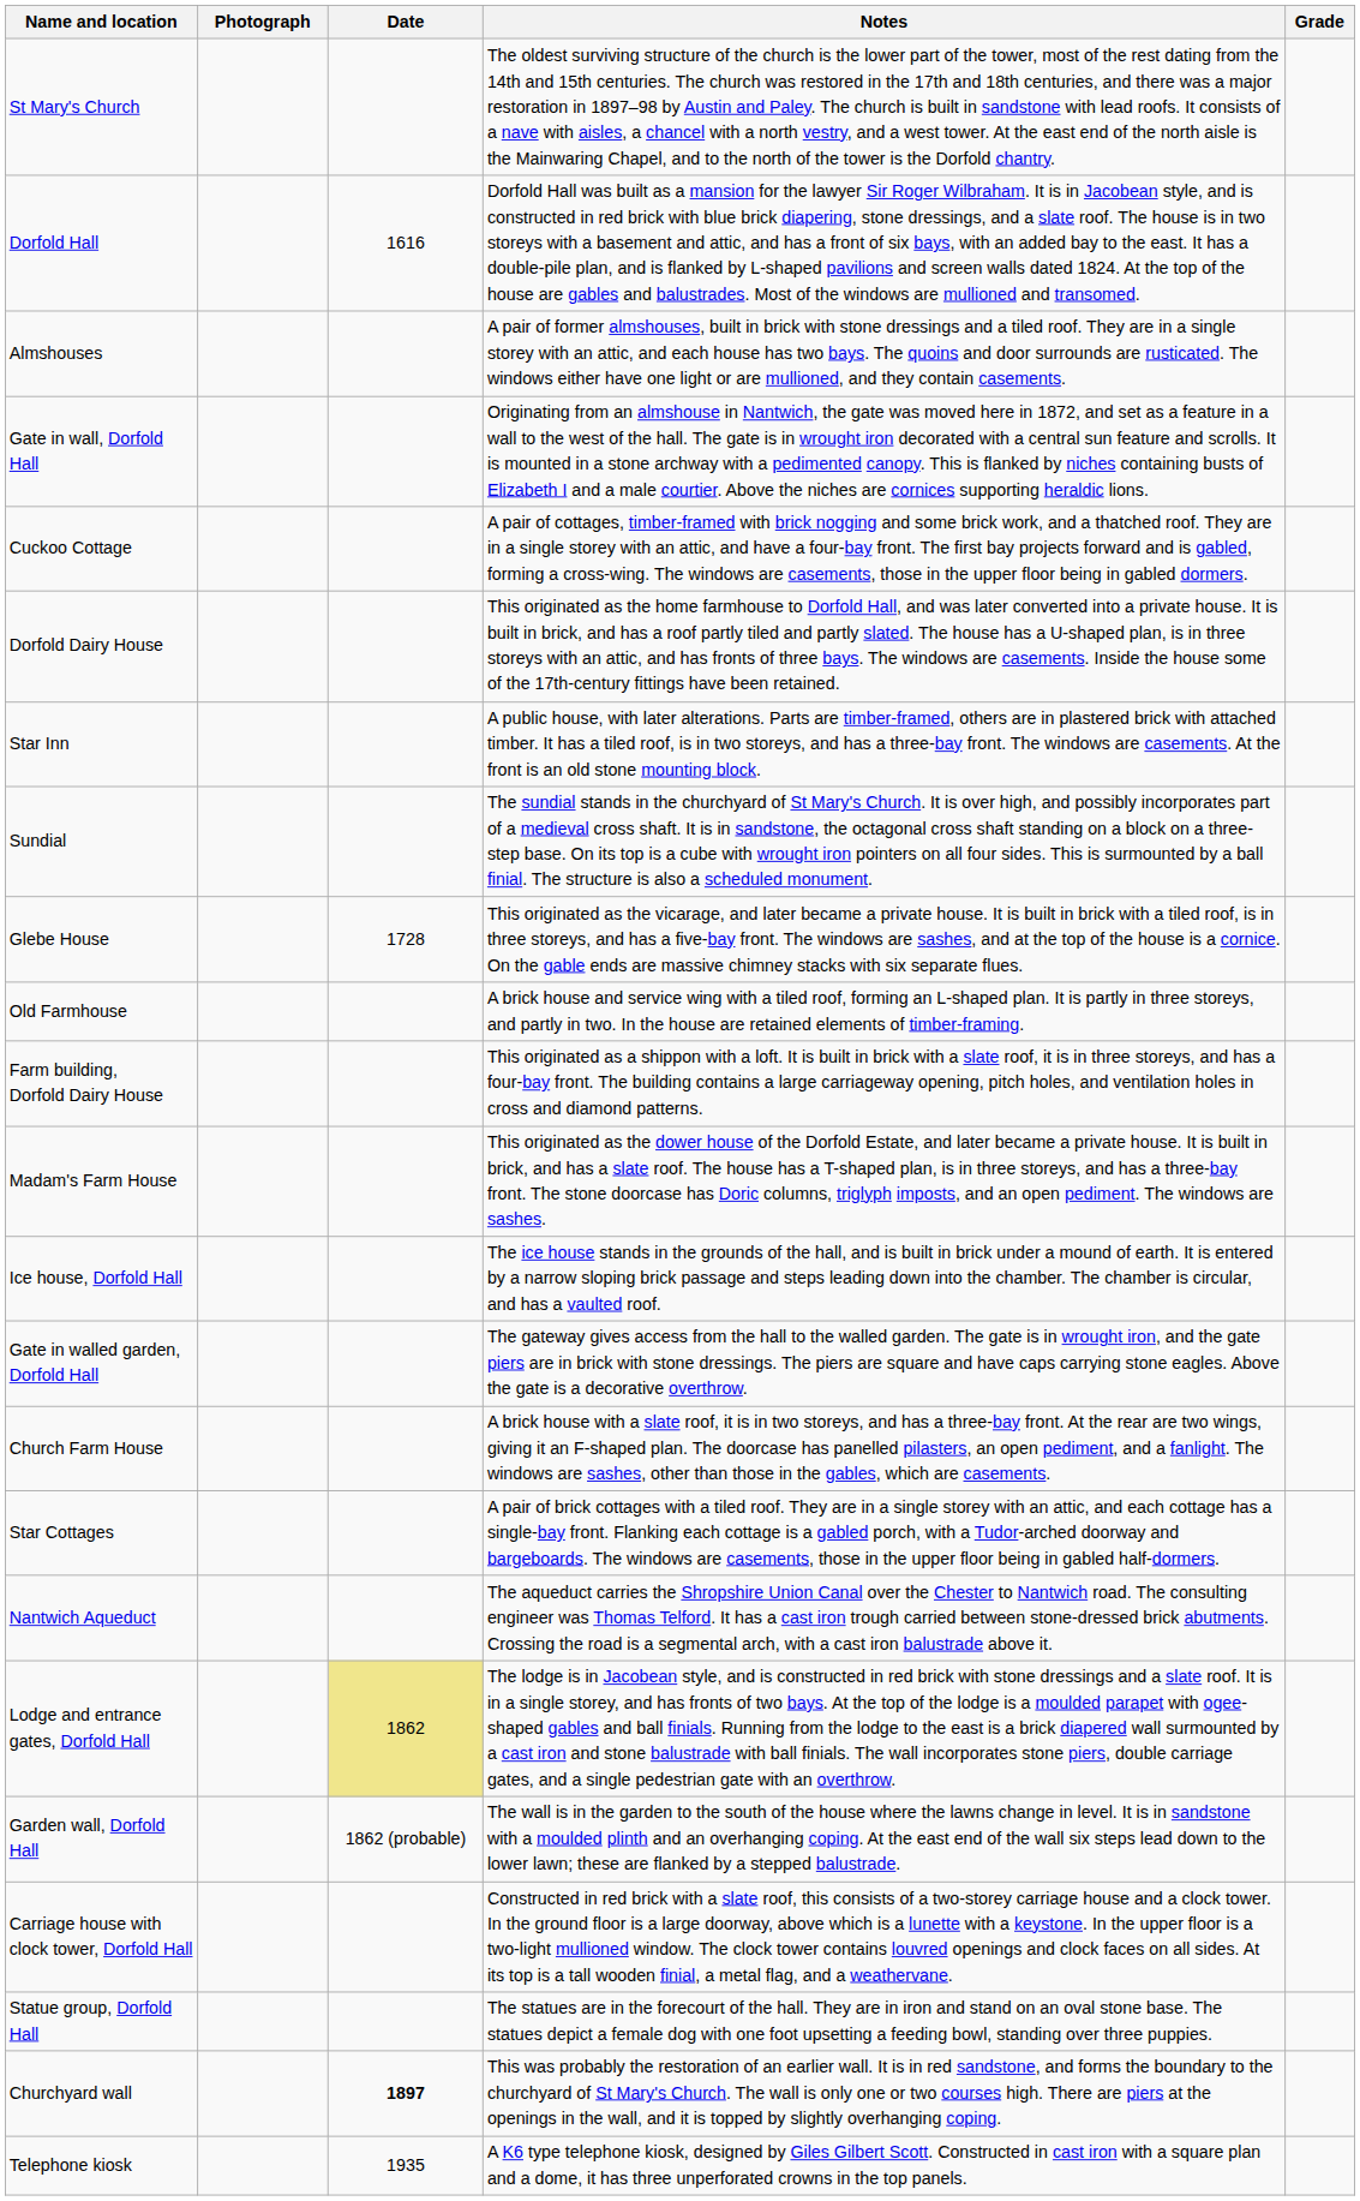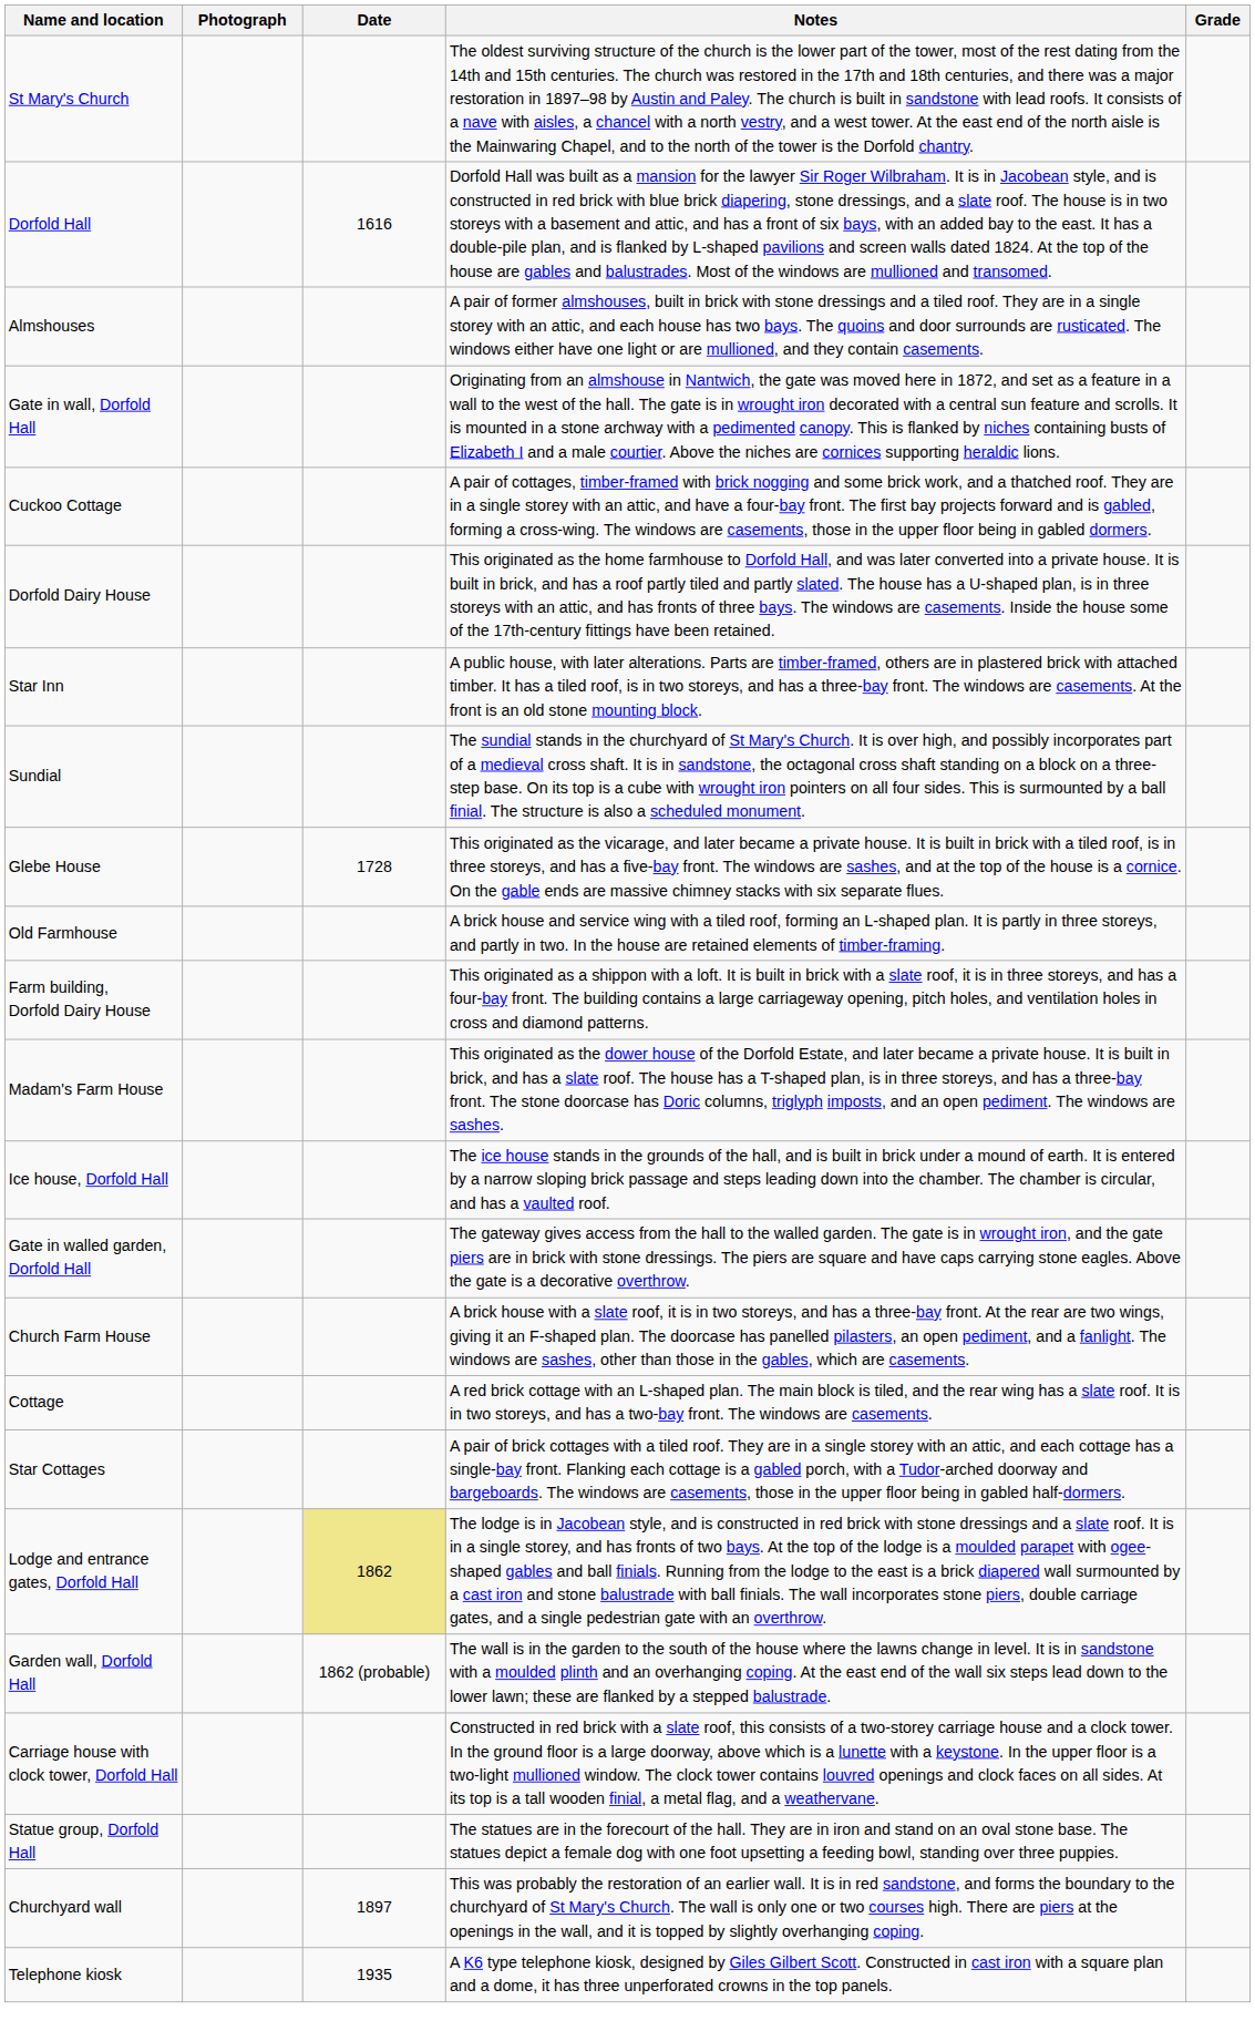+ row: Cottage | A red brick cottage with an L-shaped plan. The main block is tiled, and the rear wing has a slate roof. It is in two storeys, and has a two-bay front. The windows are casements.
- row: Nantwich Aqueduct | The aqueduct carries the Shropshire Union Canal over the Chester to Nantwich road. The consulting engineer was Thomas Telford. It has a cast iron trough carried between stone-dressed brick abutments. Crossing the road is a segmental arch, with a cast iron balustrade above it.
Churchyard wall | Date: bold -> normal
